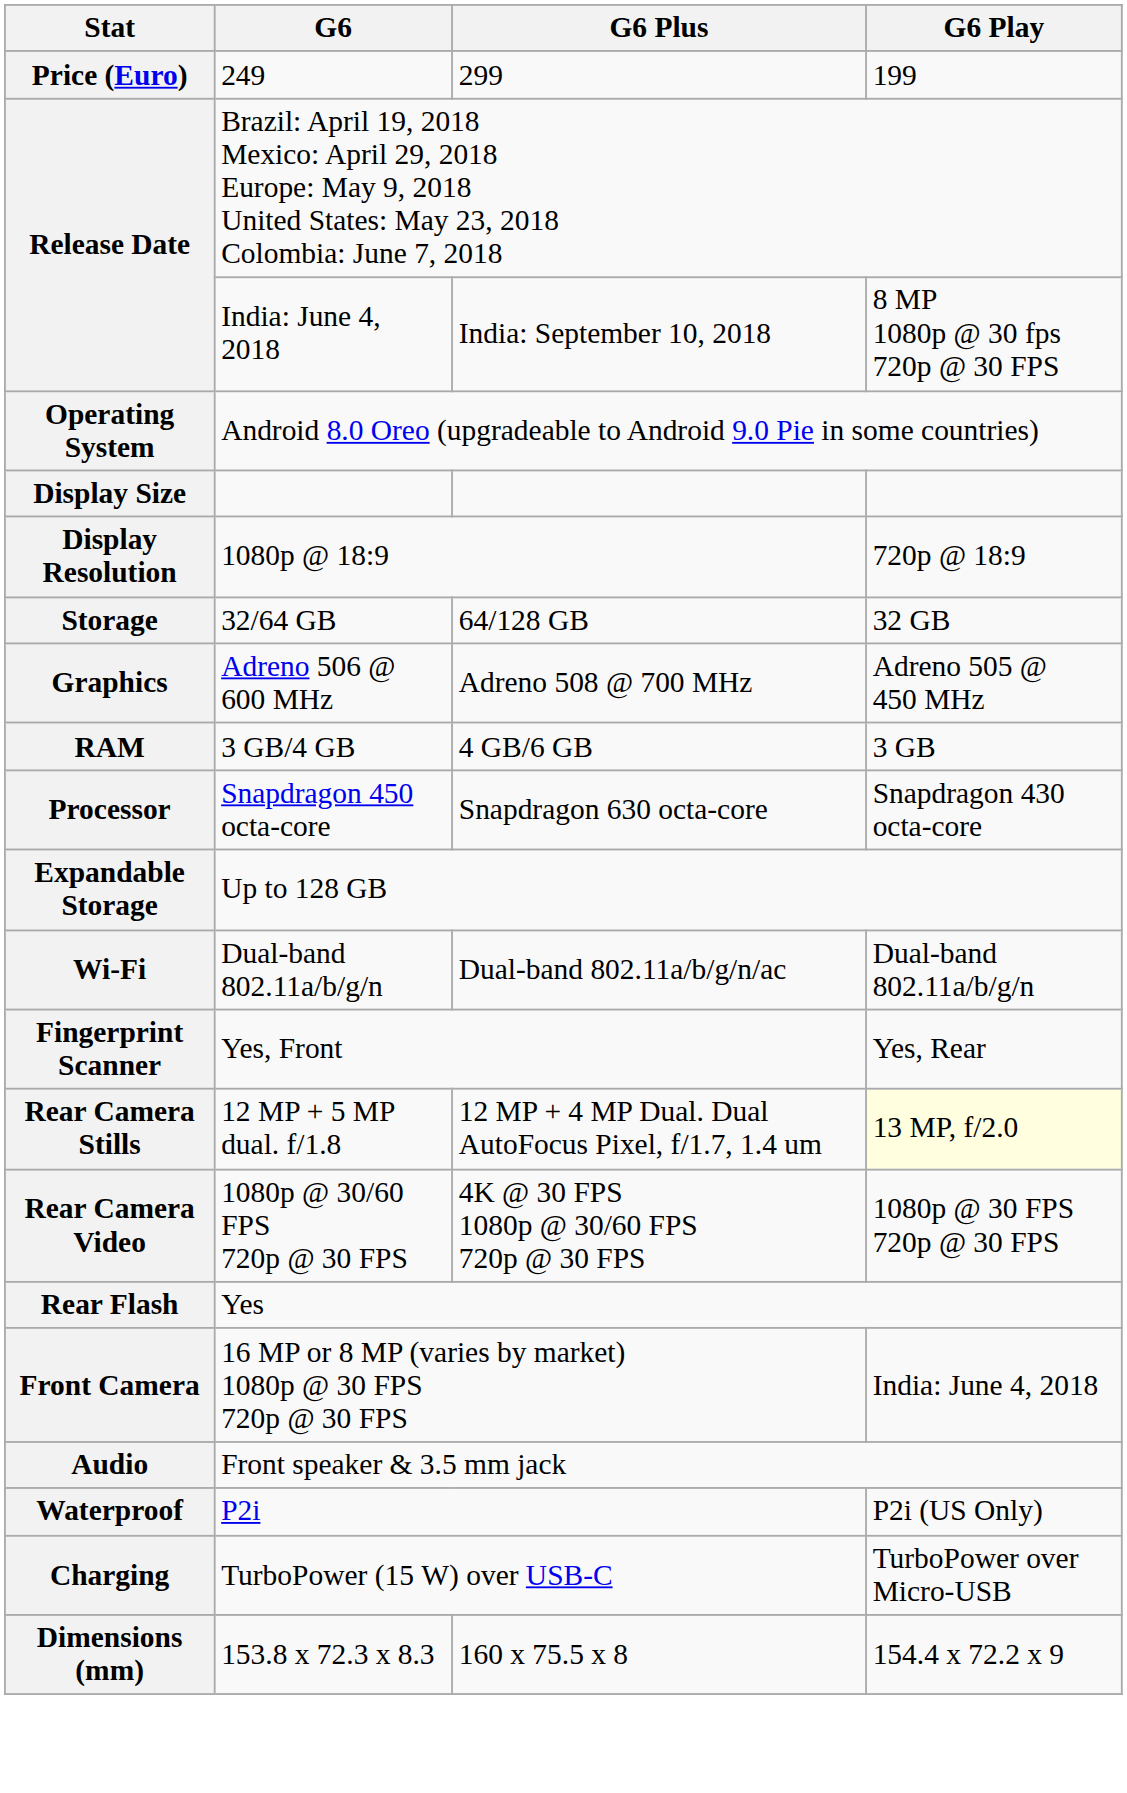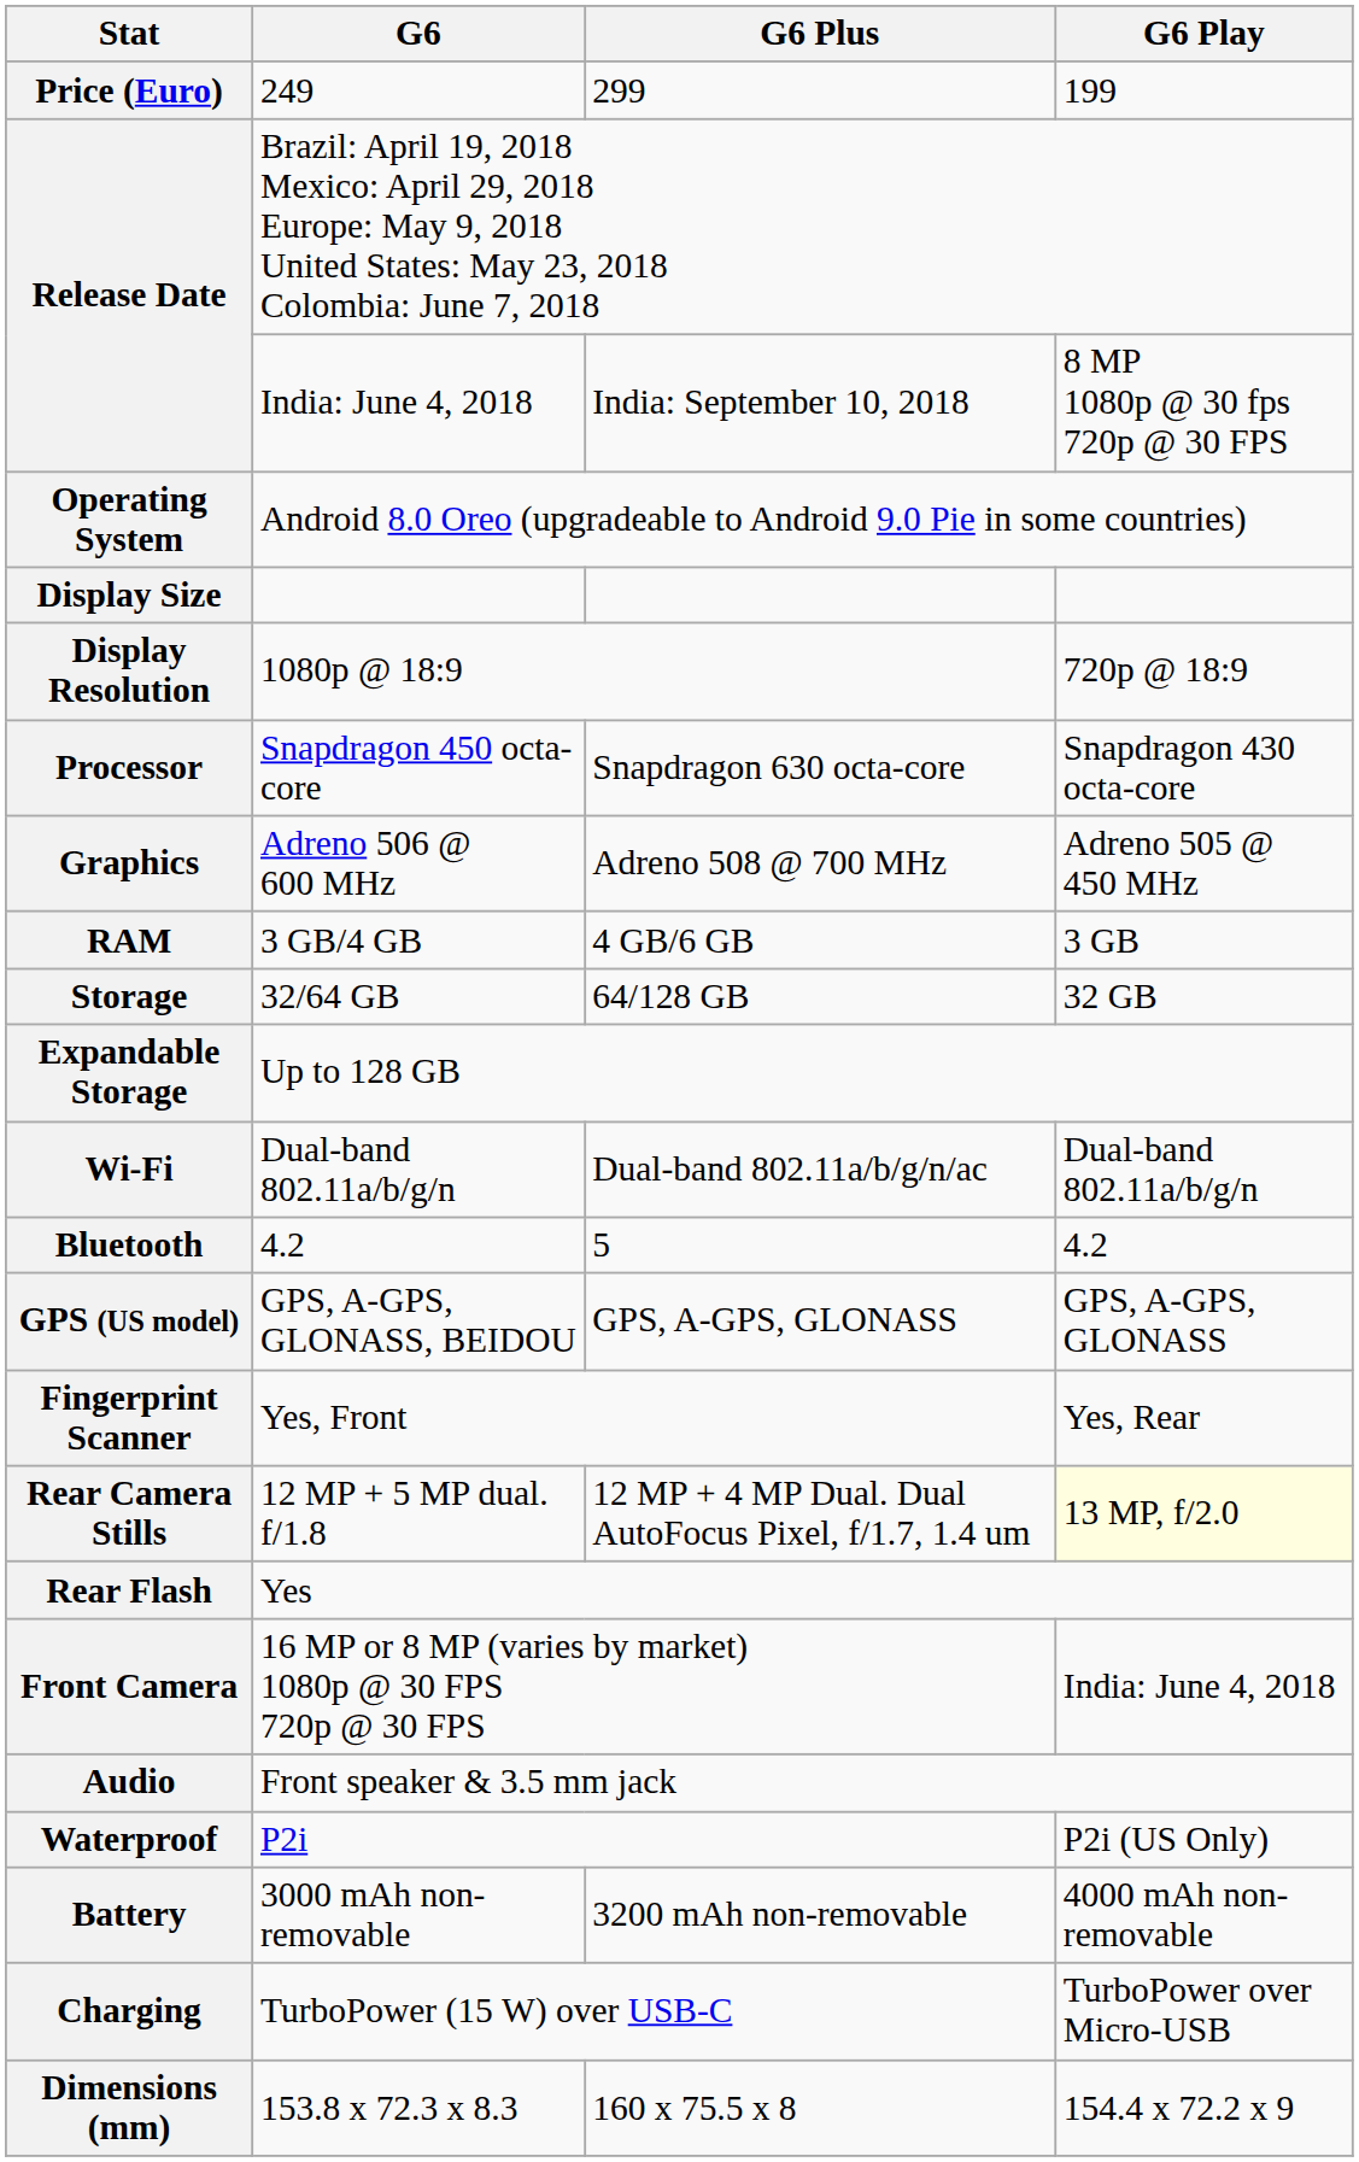rows swapped: Processor <-> Storage
+ row: Bluetooth | 4.2 | 5 | 4.2
+ row: GPS (US model) | GPS, A-GPS, GLONASS, BEIDOU | GPS, A-GPS, GLONASS | GPS, A-GPS, GLONASS
- row: Rear Camera Video | 1080p @ 30/60 FPS 720p @ 30 FPS | 4K @ 30 FPS 1080p @ 30/60 FPS 720p @ 30 FPS | 1080p @ 30 FPS 720p @ 30 FPS
+ row: Battery | 3000 mAh non-removable | 3200 mAh non-removable | 4000 mAh non-removable
